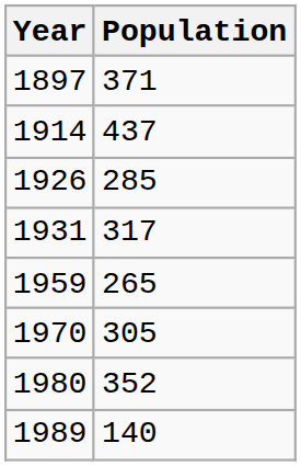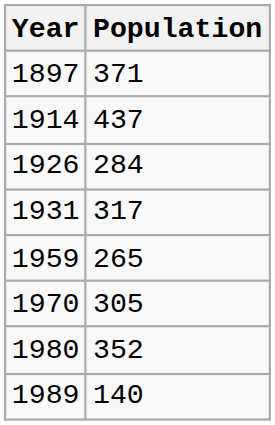1926 | Population: 285 -> 284
